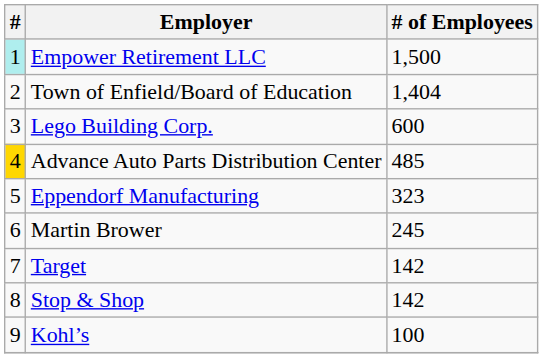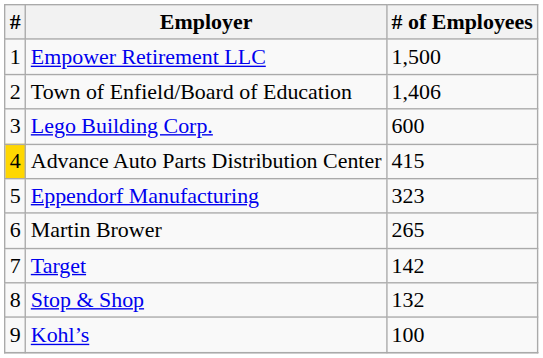Empower Retirement LLC | #: paleturquoise background -> no background
Town of Enfield/Board of Education | # of Employees: 1,404 -> 1,406
Advance Auto Parts Distribution Center | # of Employees: 485 -> 415
Martin Brower | # of Employees: 245 -> 265
Stop & Shop | # of Employees: 142 -> 132
